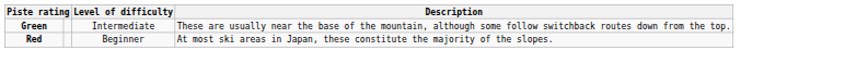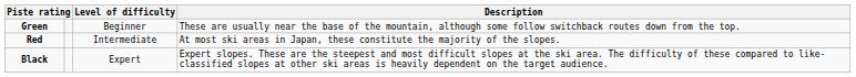Green | Level of difficulty: Intermediate -> Beginner
Red | Level of difficulty: Beginner -> Intermediate
+ row: Black | Expert | Expert slopes. These are the steepest and most difficult slopes at the ski area. The difficulty of these compared to like-classified slopes at other ski areas is heavily dependent on the target audience.
